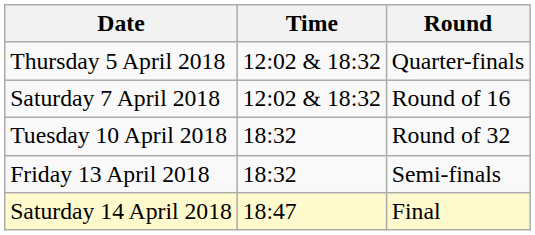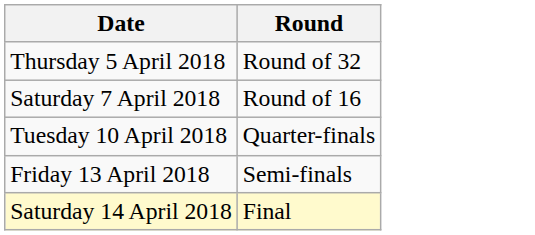- column: Time | 12:02 & 18:32 | 12:02 & 18:32 | 18:32 | 18:32 | 18:47
Thursday 5 April 2018 | Round: Quarter-finals -> Round of 32
Tuesday 10 April 2018 | Round: Round of 32 -> Quarter-finals
